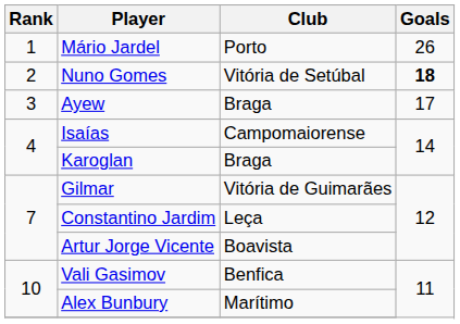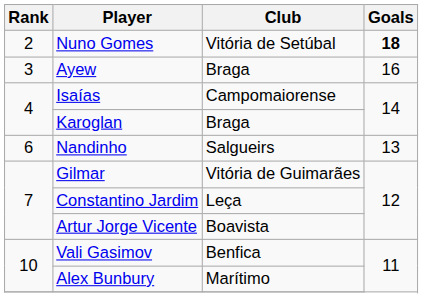- row: 1 | Mário Jardel | Porto | 26
Ayew | Goals: 17 -> 16
+ row: 6 | Nandinho | Salgueirs | 13
